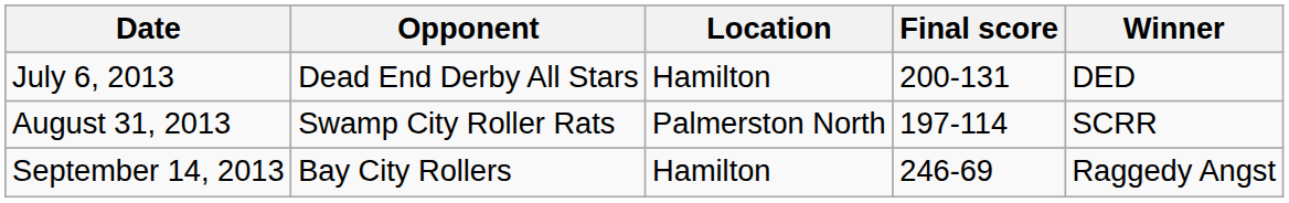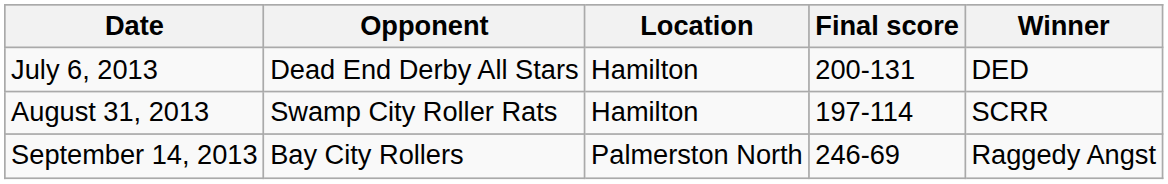August 31, 2013 | Location: Palmerston North -> Hamilton
September 14, 2013 | Location: Hamilton -> Palmerston North
